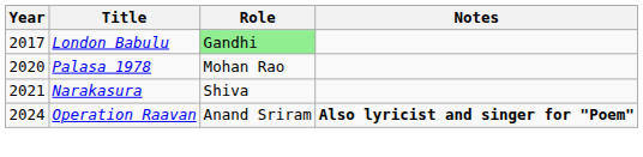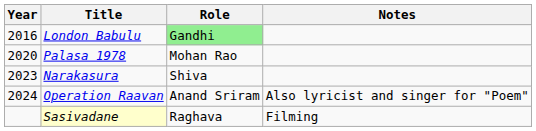London Babulu | Year: 2017 -> 2016
Narakasura | Year: 2021 -> 2023
Operation Raavan | Notes: bold -> normal
+ row: Sasivadane | Raghava | Filming
